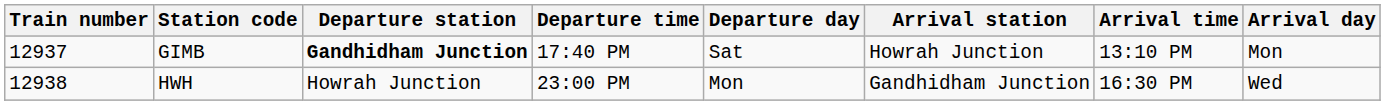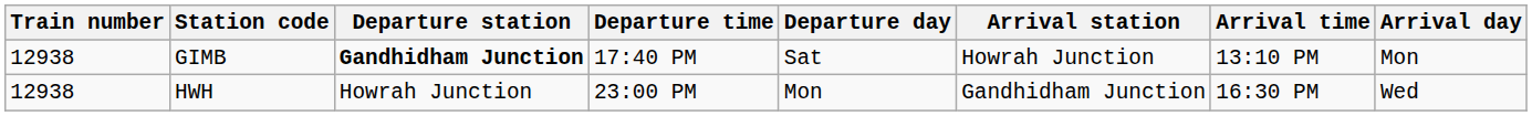GIMB | Train number: 12937 -> 12938
